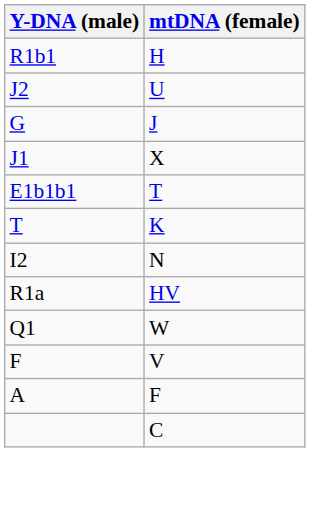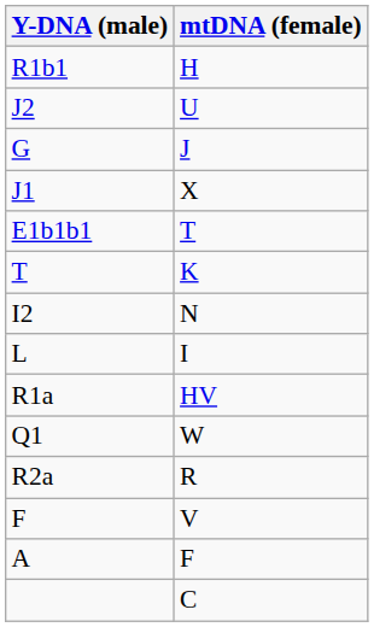+ row: L | I
+ row: R2a | R
